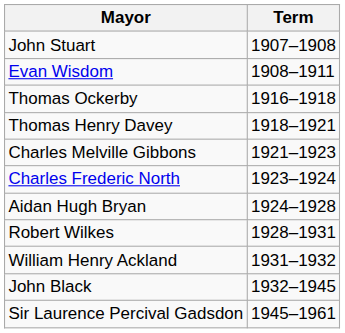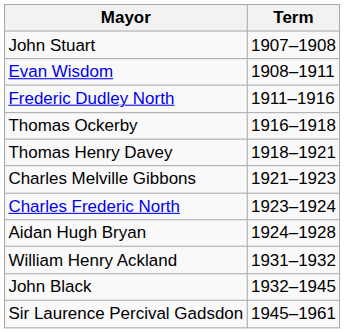+ row: Frederic Dudley North | 1911–1916
- row: Robert Wilkes | 1928–1931
